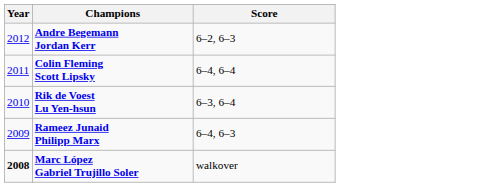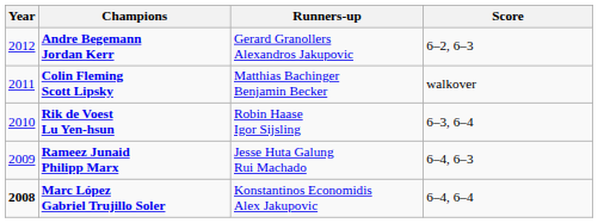+ column: Runners-up | Gerard Granollers Alexandros Jakupovic | Matthias Bachinger Benjamin Becker | Robin Haase Igor Sijsling | Jesse Huta Galung Rui Machado | Konstantinos Economidis Alex Jakupovic
Colin Fleming Scott Lipsky | Score: 6–4, 6–4 -> walkover
Marc López Gabriel Trujillo Soler | Score: walkover -> 6–4, 6–4
